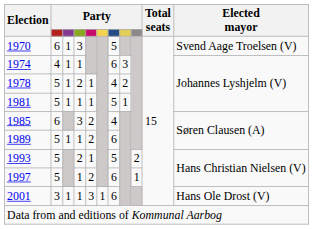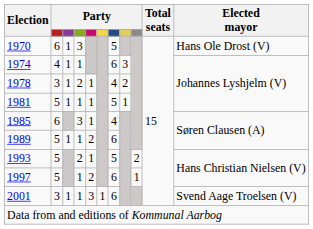1970 | Elected mayor: Svend Aage Troelsen (V) -> Hans Ole Drost (V)
1978 | column 2: 5 -> 3
1985 | column 5: 2 -> 1
2001 | Elected mayor: Hans Ole Drost (V) -> Svend Aage Troelsen (V)
